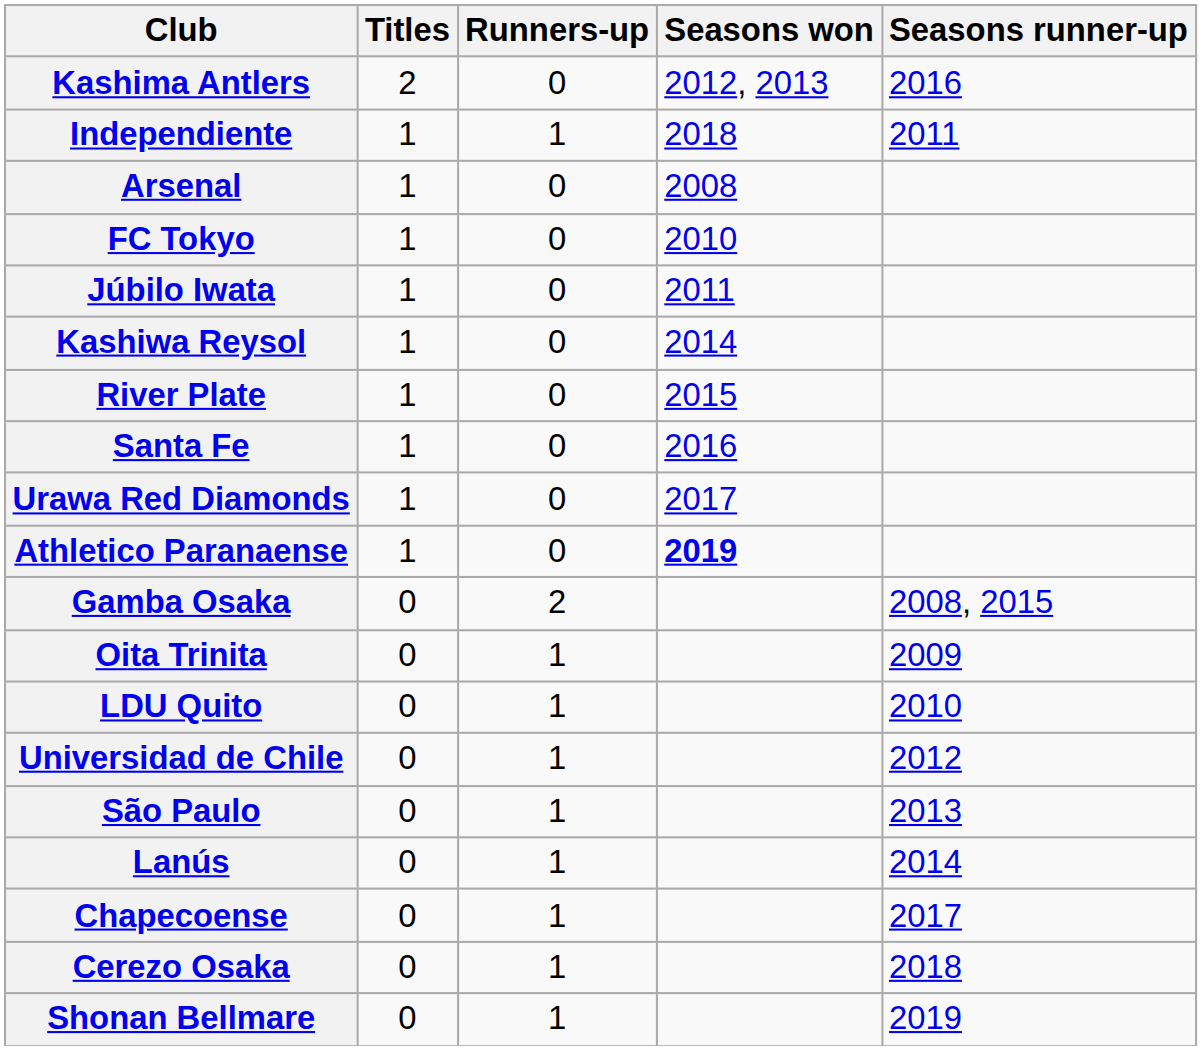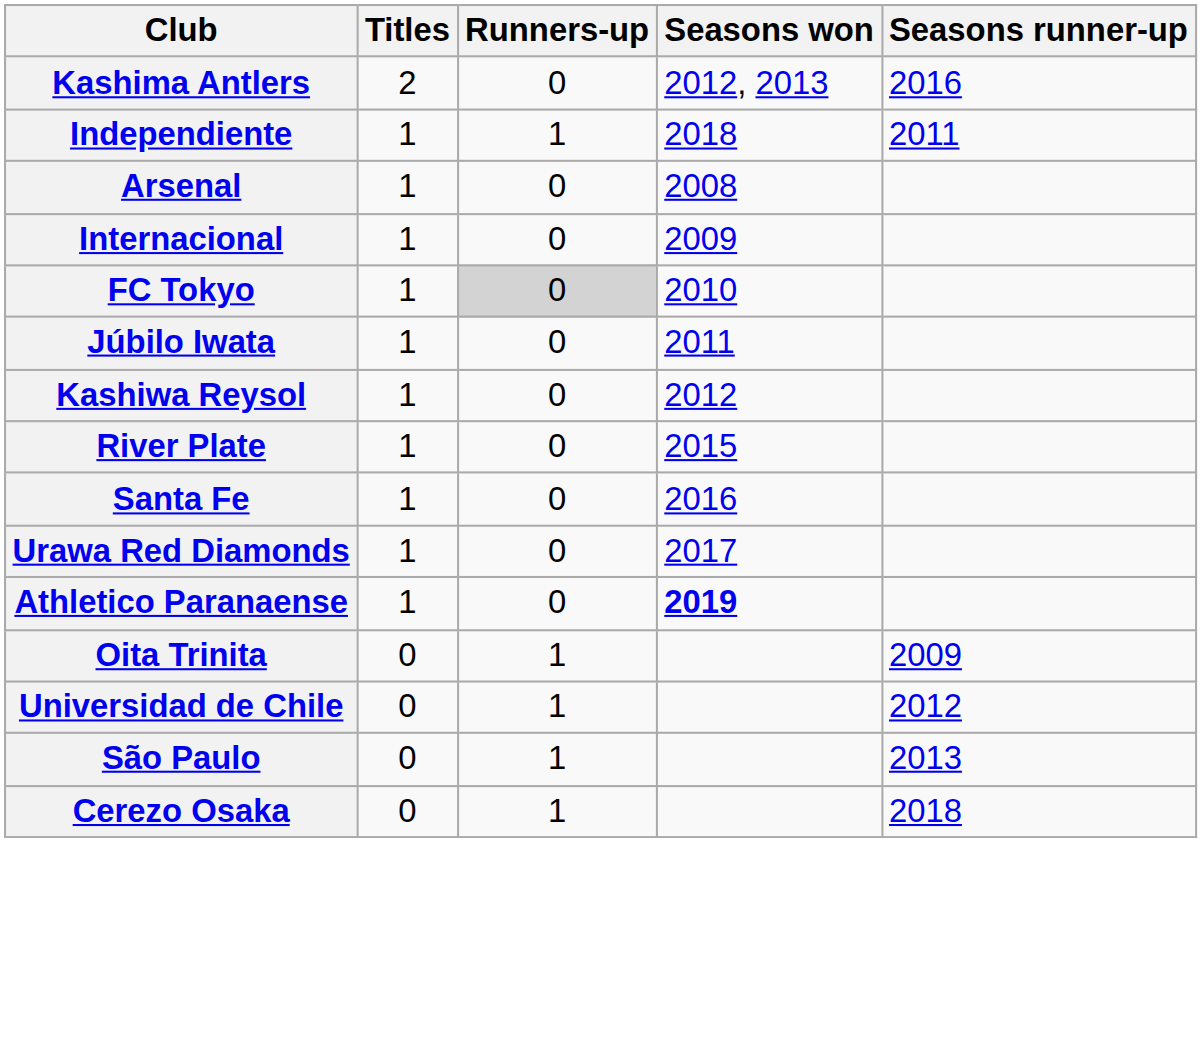+ row: Internacional | 1 | 0 | 2009
FC Tokyo | Runners-up: no background -> lightgrey background
Kashiwa Reysol | Seasons won: 2014 -> 2012
- row: Gamba Osaka | 0 | 2 | 2008, 2015
- row: LDU Quito | 0 | 1 | 2010
- row: Lanús | 0 | 1 | 2014
- row: Chapecoense | 0 | 1 | 2017
- row: Shonan Bellmare | 0 | 1 | 2019
